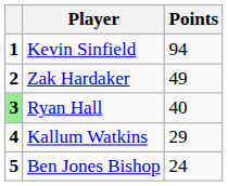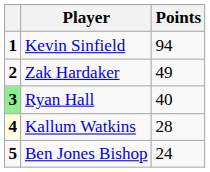Kallum Watkins | column 1: no background -> lightyellow background
Kallum Watkins | Points: 29 -> 28
